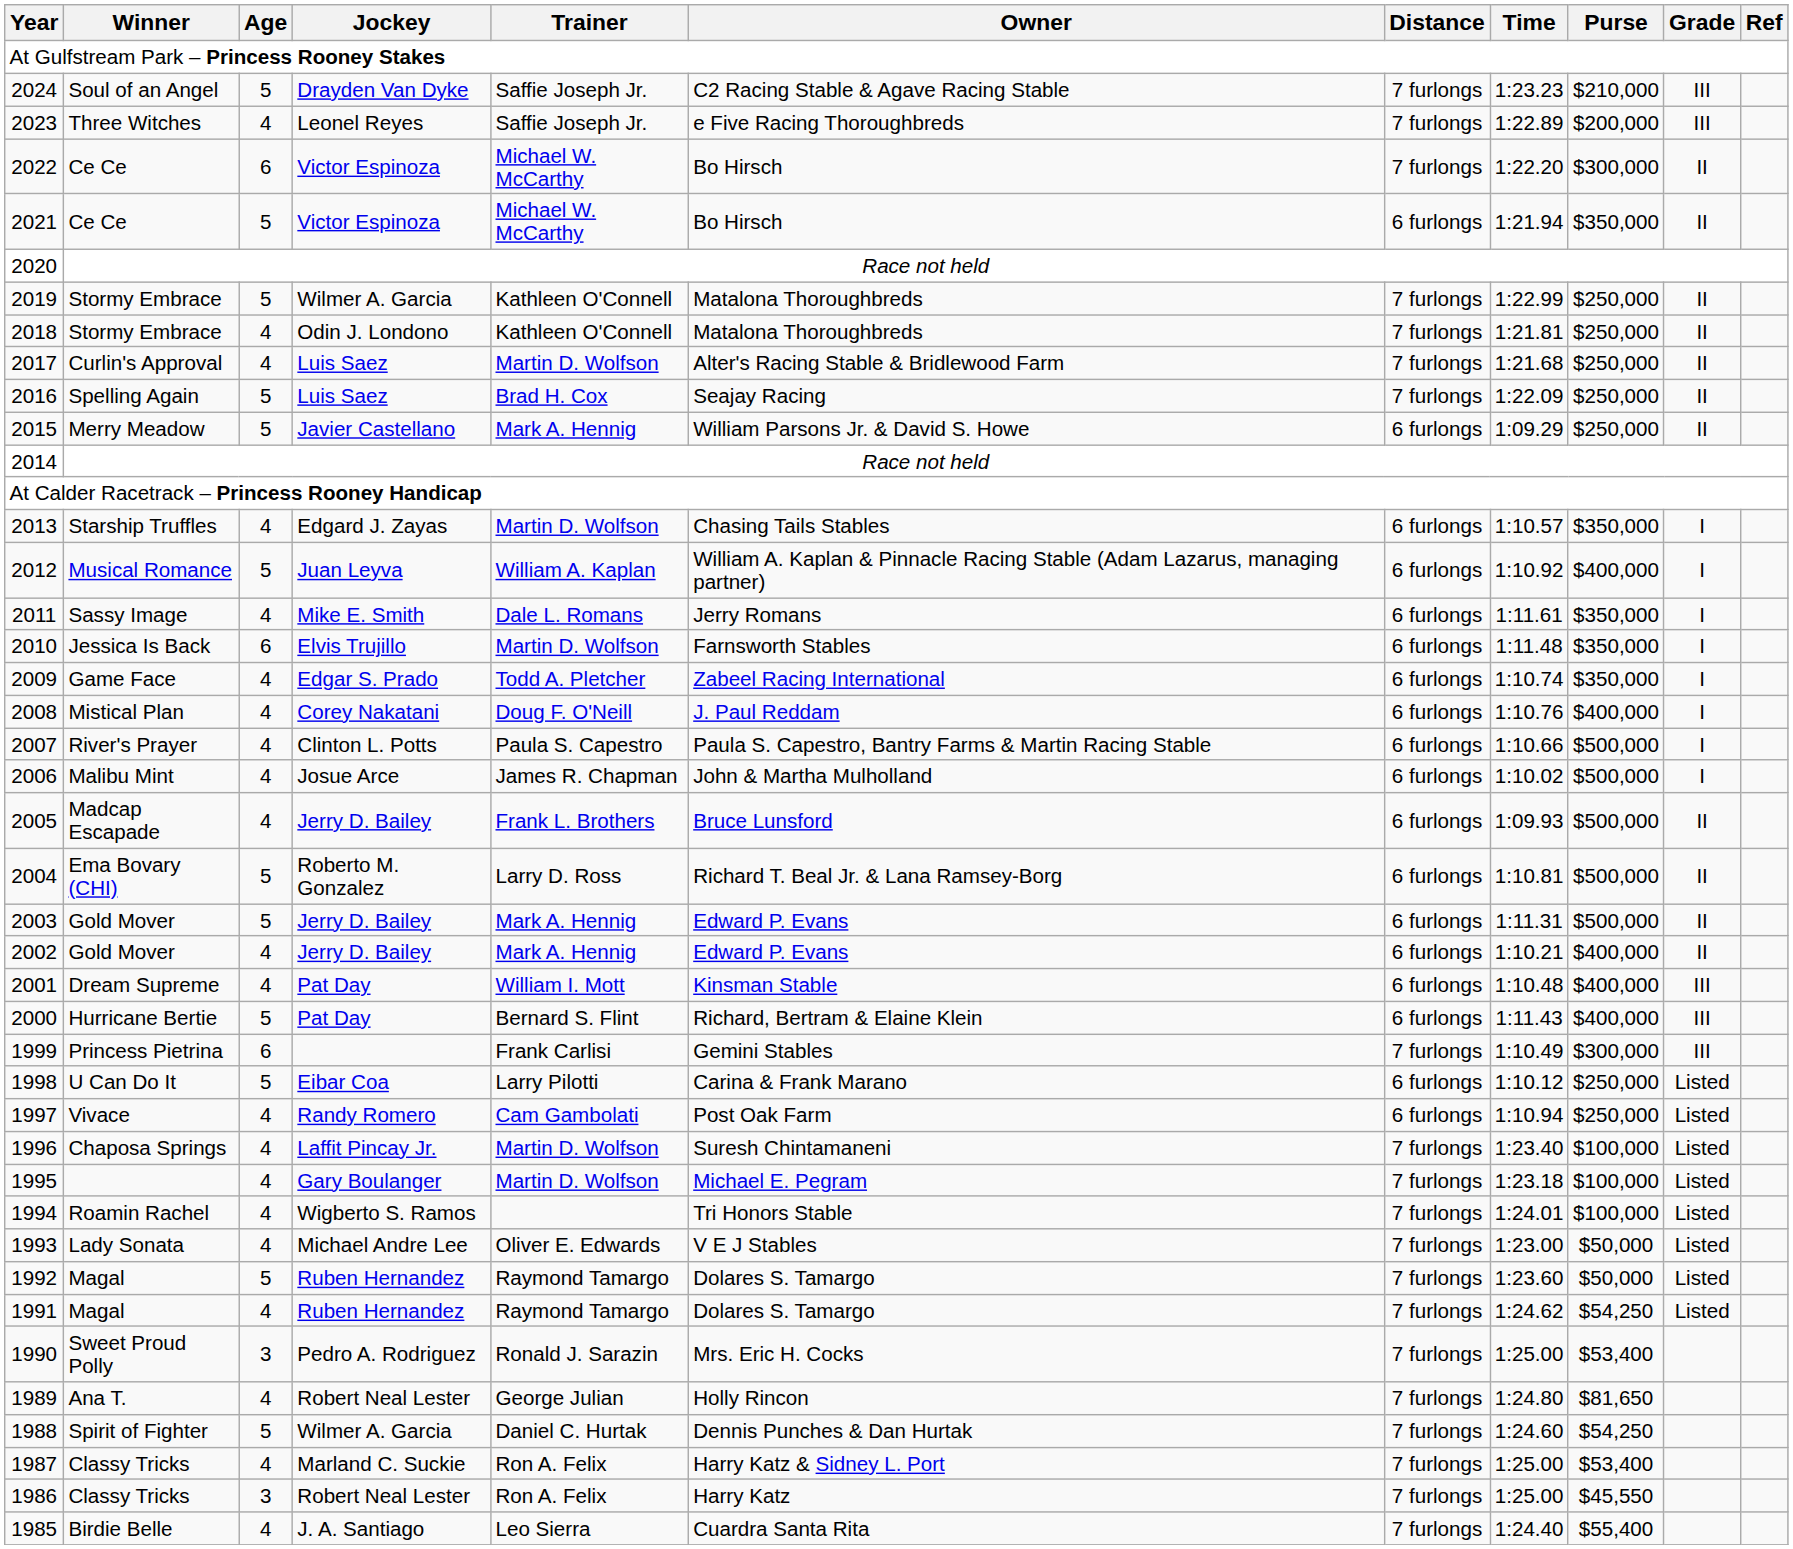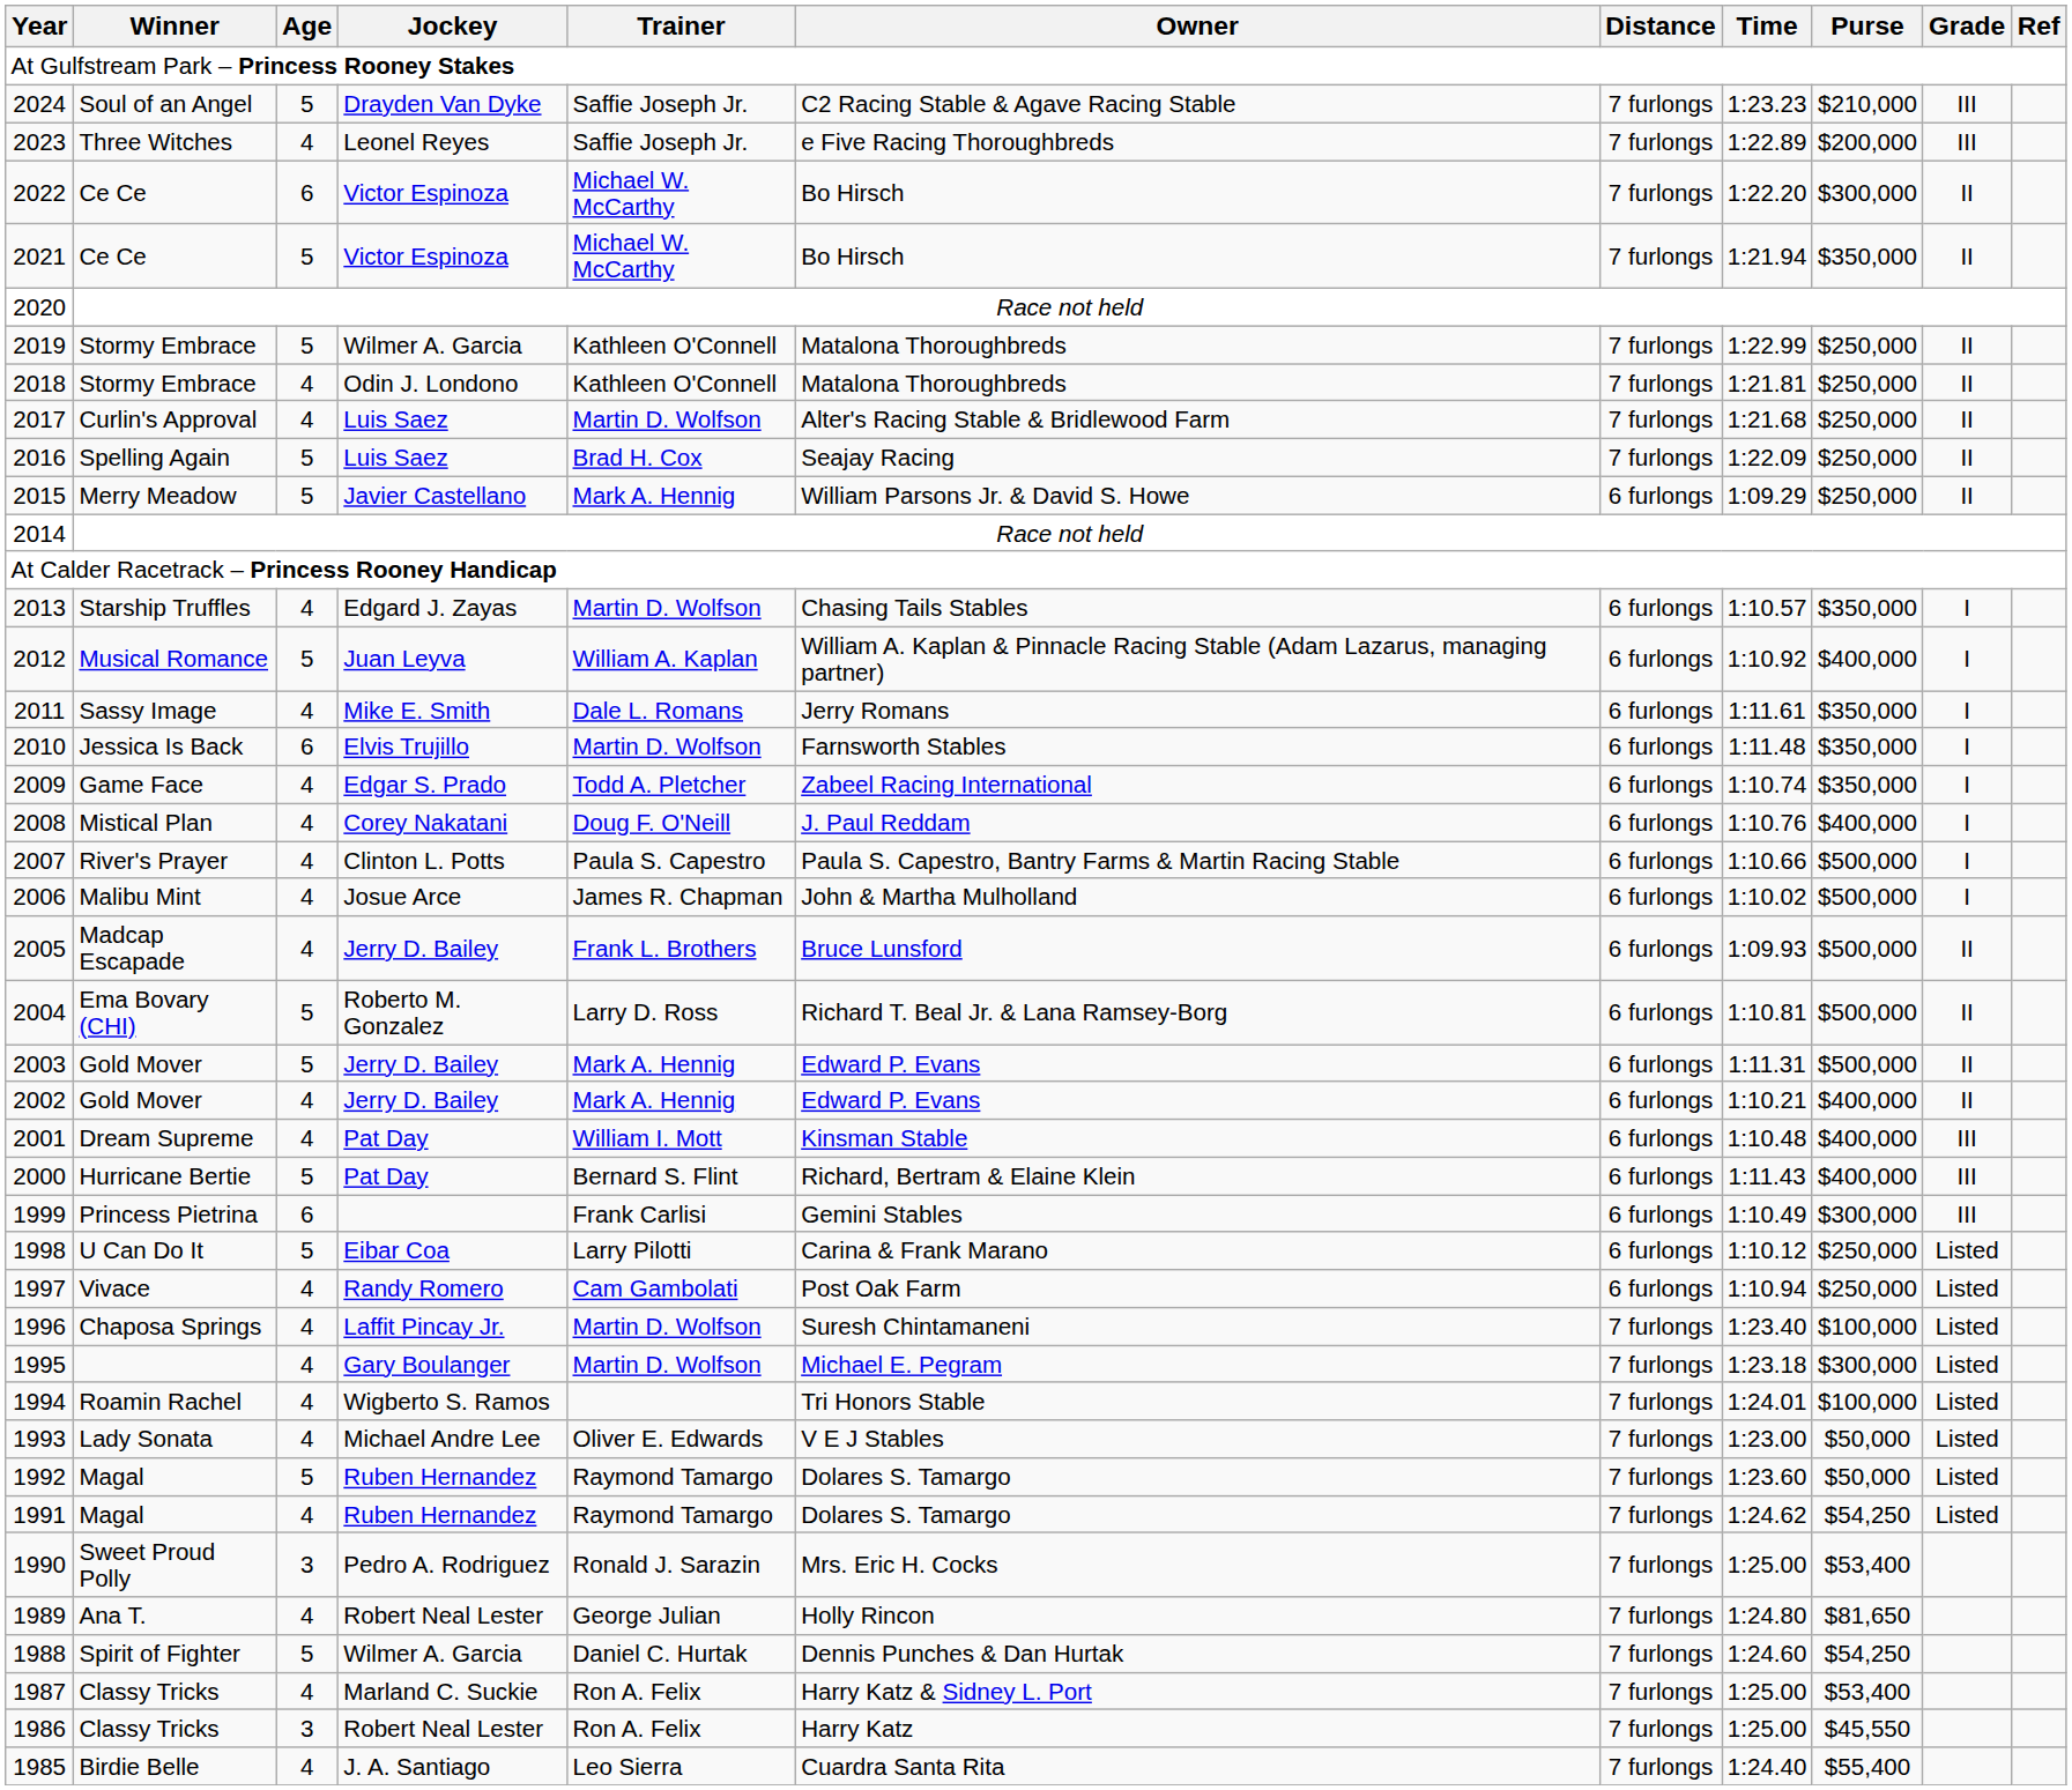2021 | Distance: 6 furlongs -> 7 furlongs
1999 | Distance: 7 furlongs -> 6 furlongs
1995 | Purse: $100,000 -> $300,000
